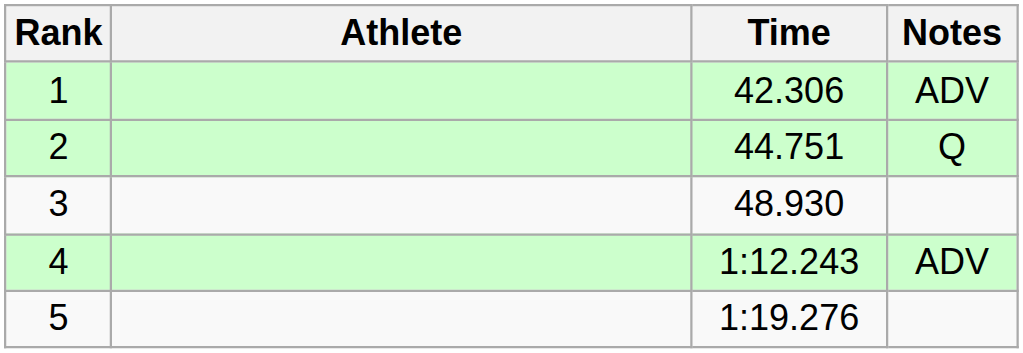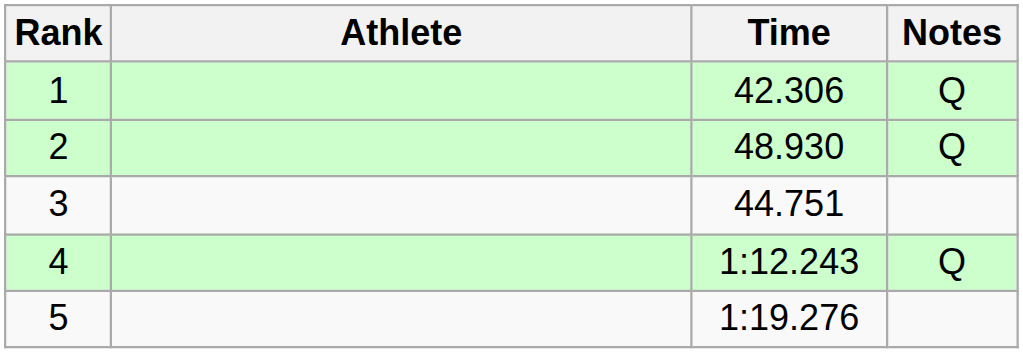1 | Notes: ADV -> Q
2 | Time: 44.751 -> 48.930
3 | Time: 48.930 -> 44.751
4 | Notes: ADV -> Q
